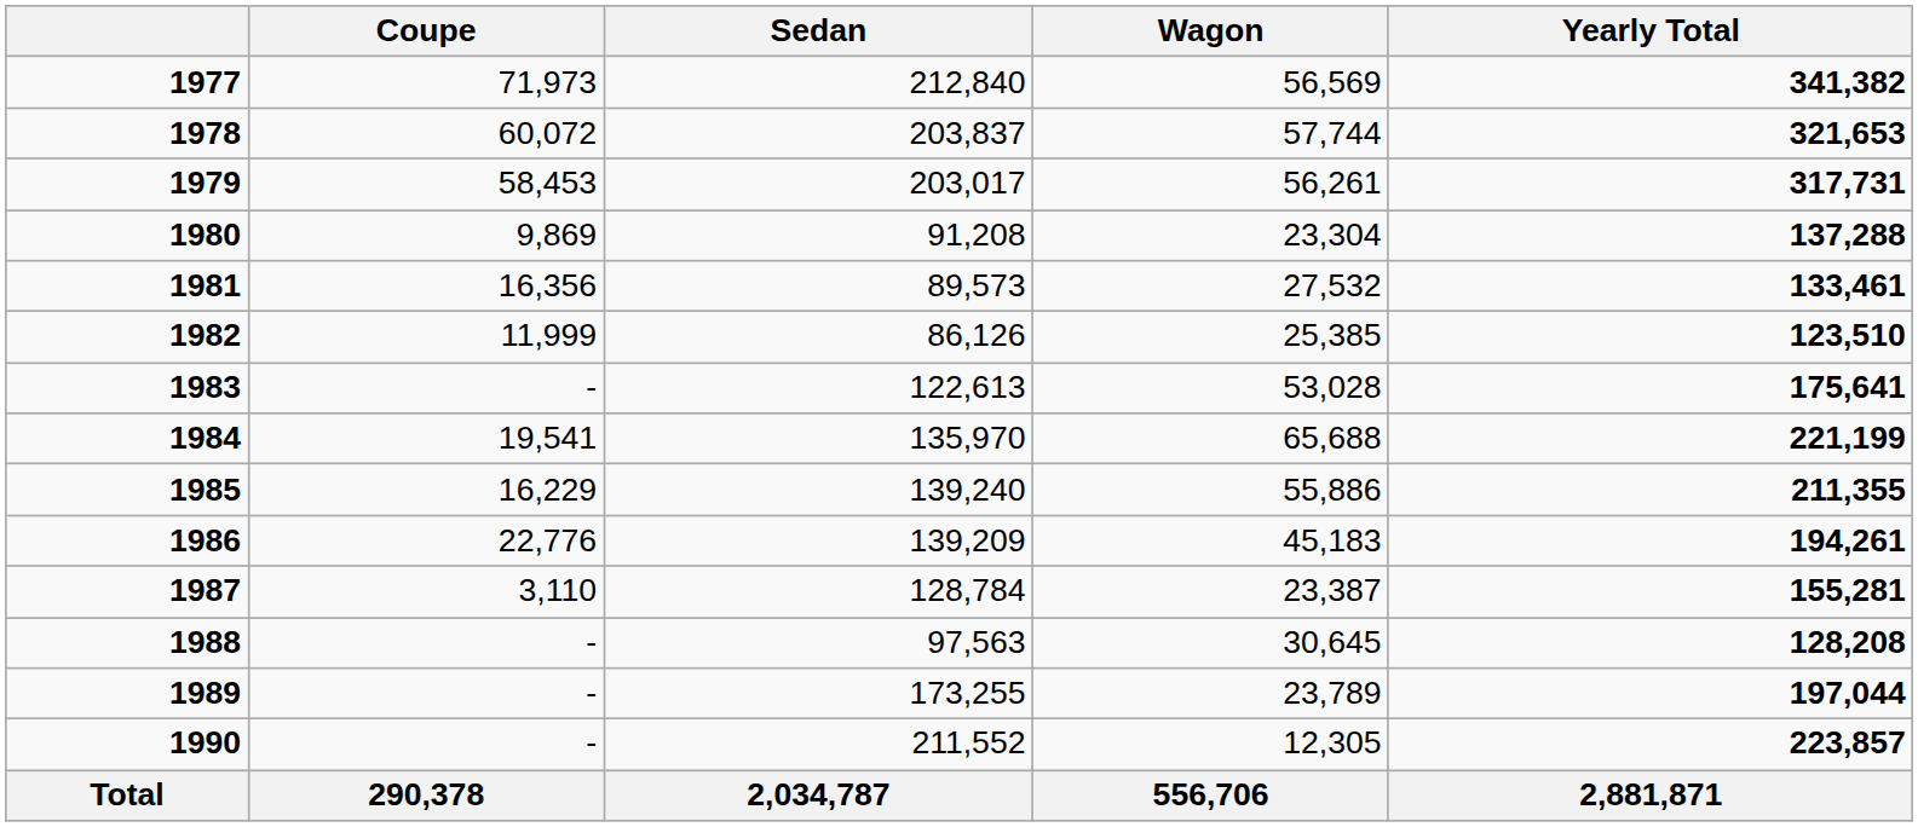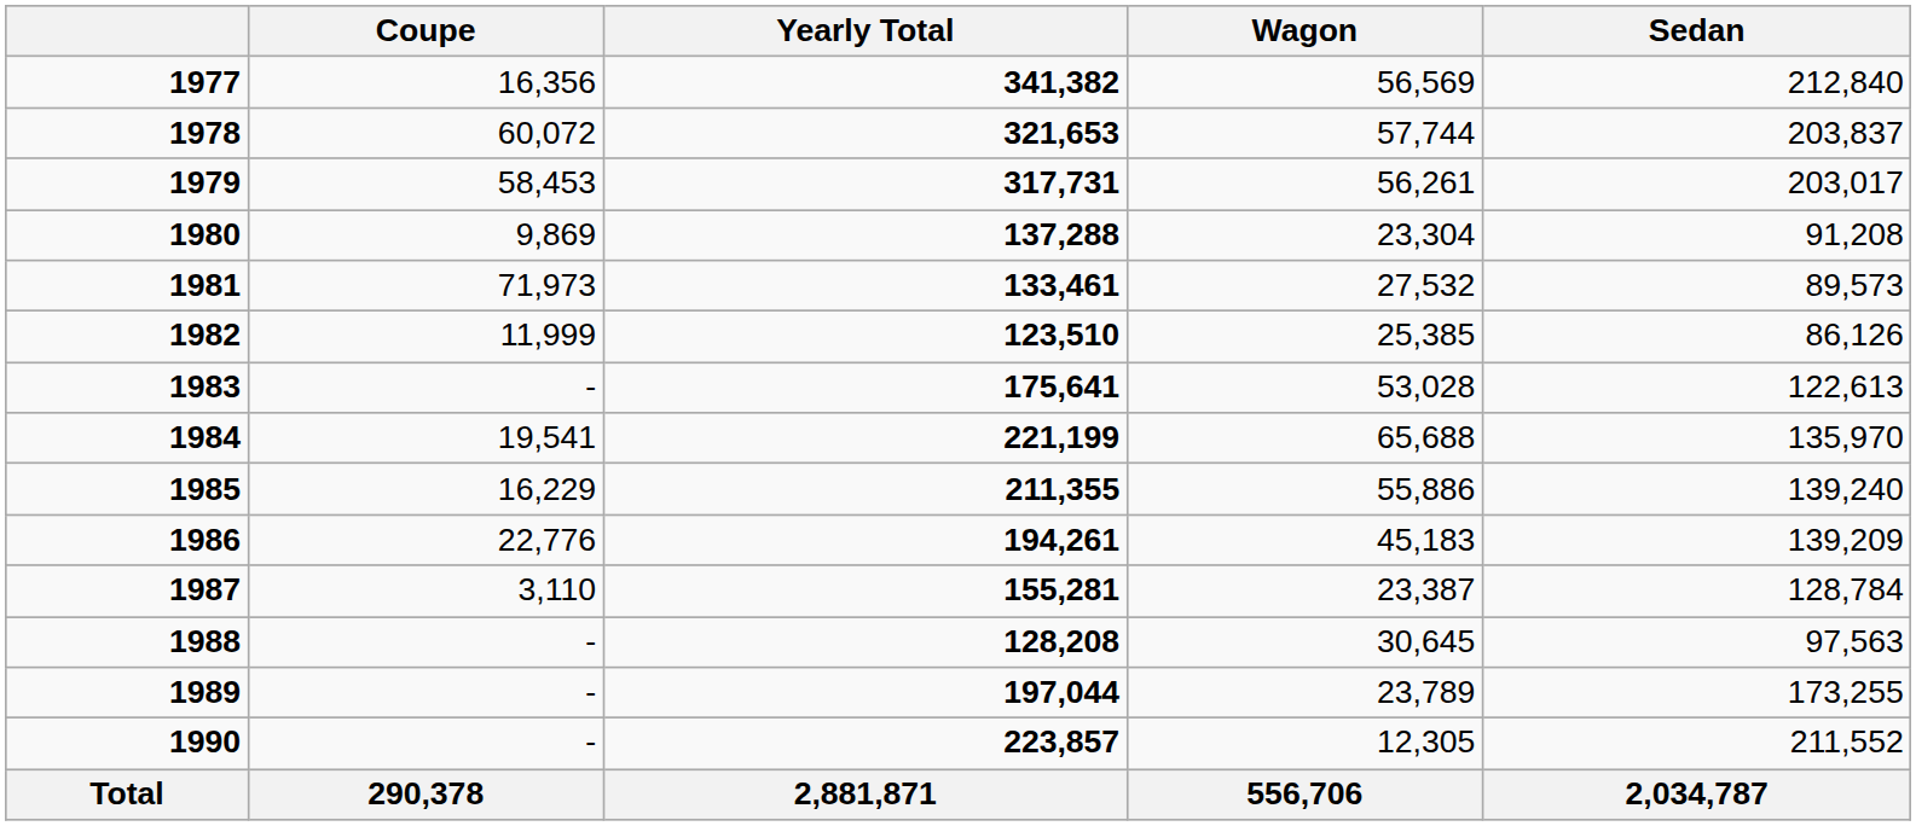columns swapped: Sedan <-> Yearly Total
1977 | Coupe: 71,973 -> 16,356
1981 | Coupe: 16,356 -> 71,973
